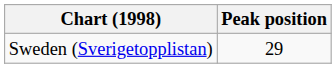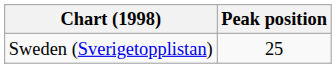Sweden (Sverigetopplistan) | Peak position: 29 -> 25
